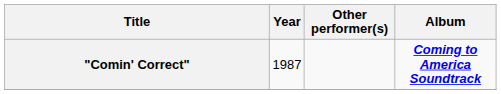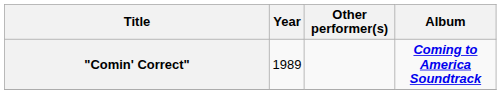"Comin' Correct" | Year: 1987 -> 1989
